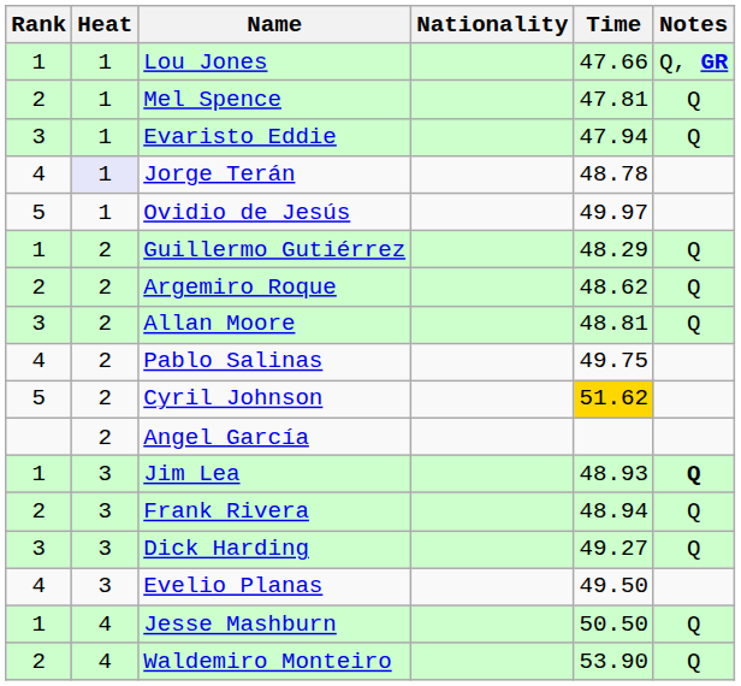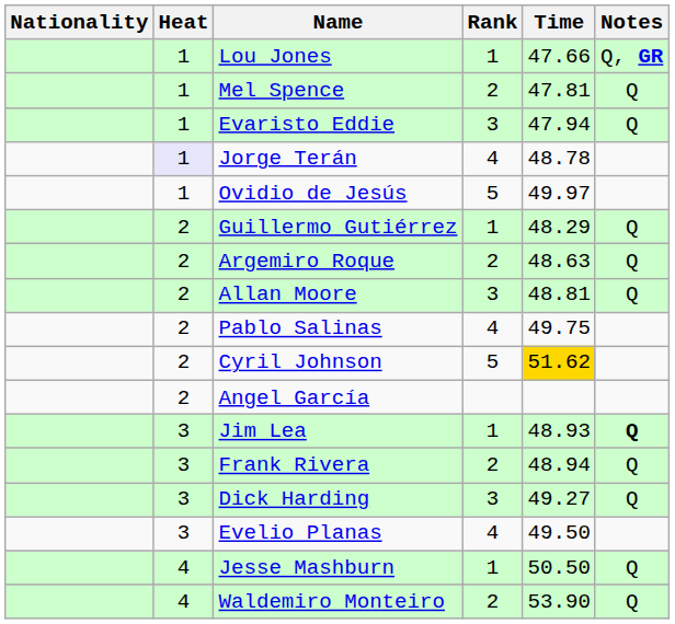columns swapped: Rank <-> Nationality
Argemiro Roque | Time: 48.62 -> 48.63
